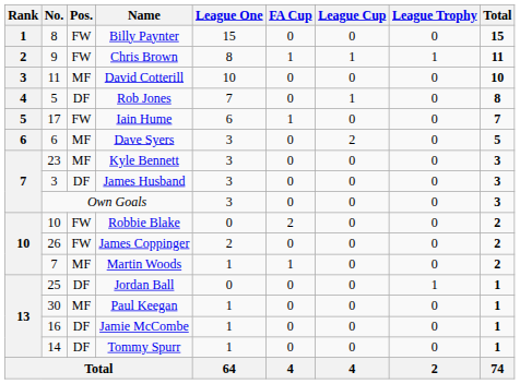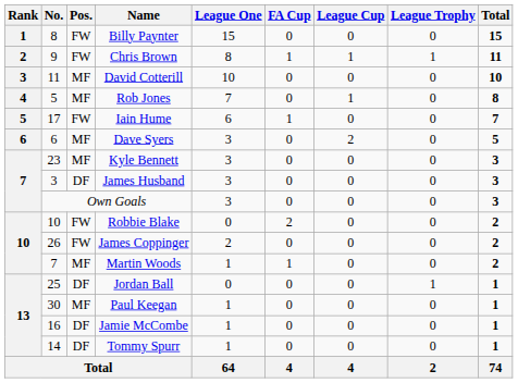Rob Jones | Pos.: DF -> MF
